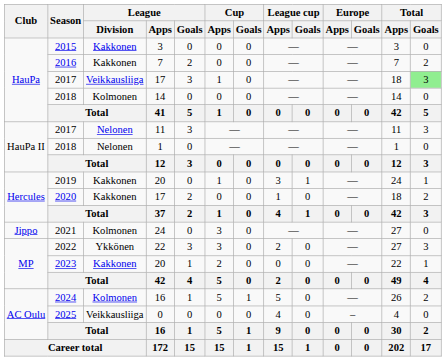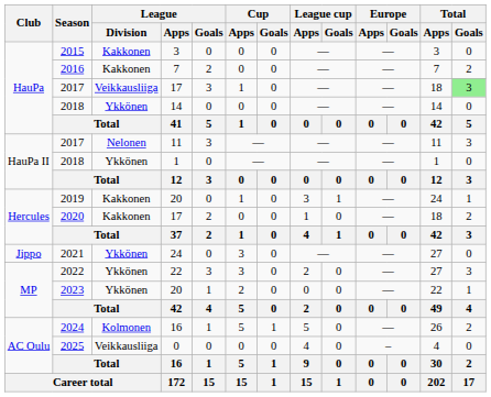2018 / 14 | League / Division: Kolmonen -> Ykkönen
2018 / 1 | League / Division: Nelonen -> Ykkönen
2021 | League / Division: Kolmonen -> Ykkönen
2023 | League / Division: Kakkonen -> Ykkönen
